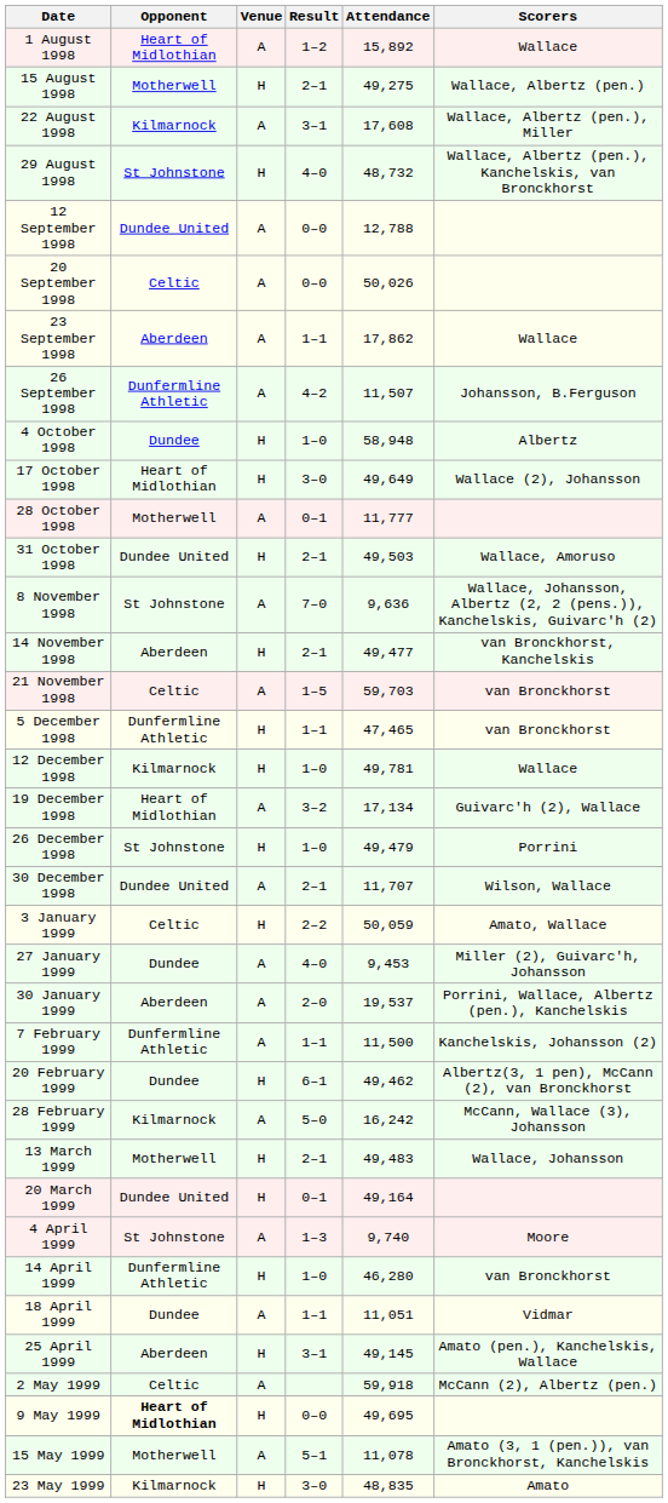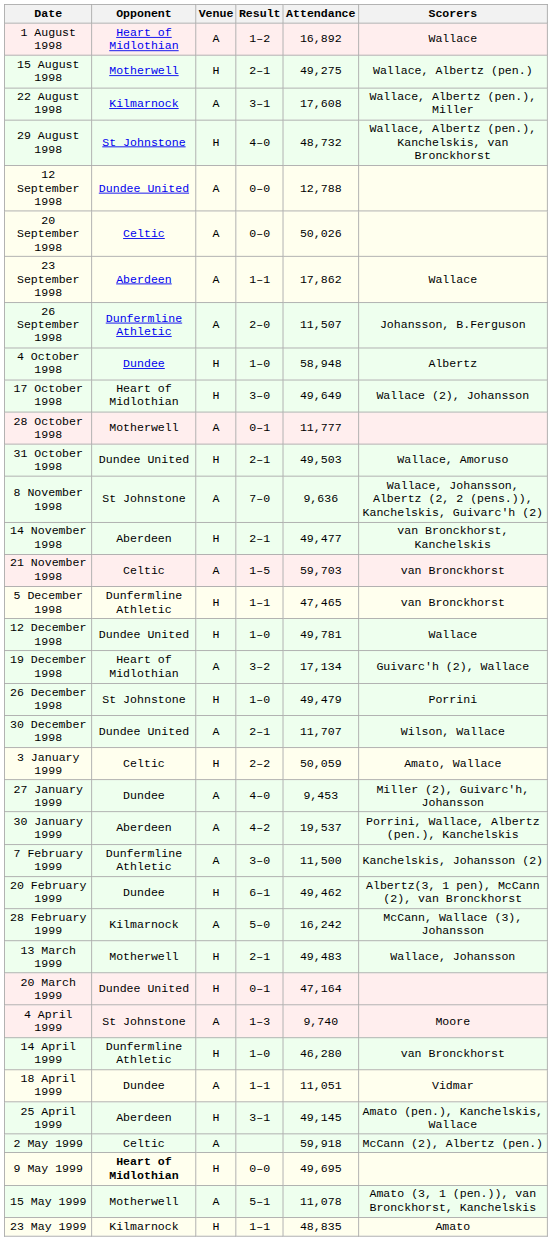1 August 1998 | Attendance: 15,892 -> 16,892
26 September 1998 | Result: 4–2 -> 2–0
12 December 1998 | Opponent: Kilmarnock -> Dundee United
30 January 1999 | Result: 2–0 -> 4–2
7 February 1999 | Result: 1–1 -> 3–0
20 March 1999 | Attendance: 49,164 -> 47,164
23 May 1999 | Result: 3–0 -> 1–1
